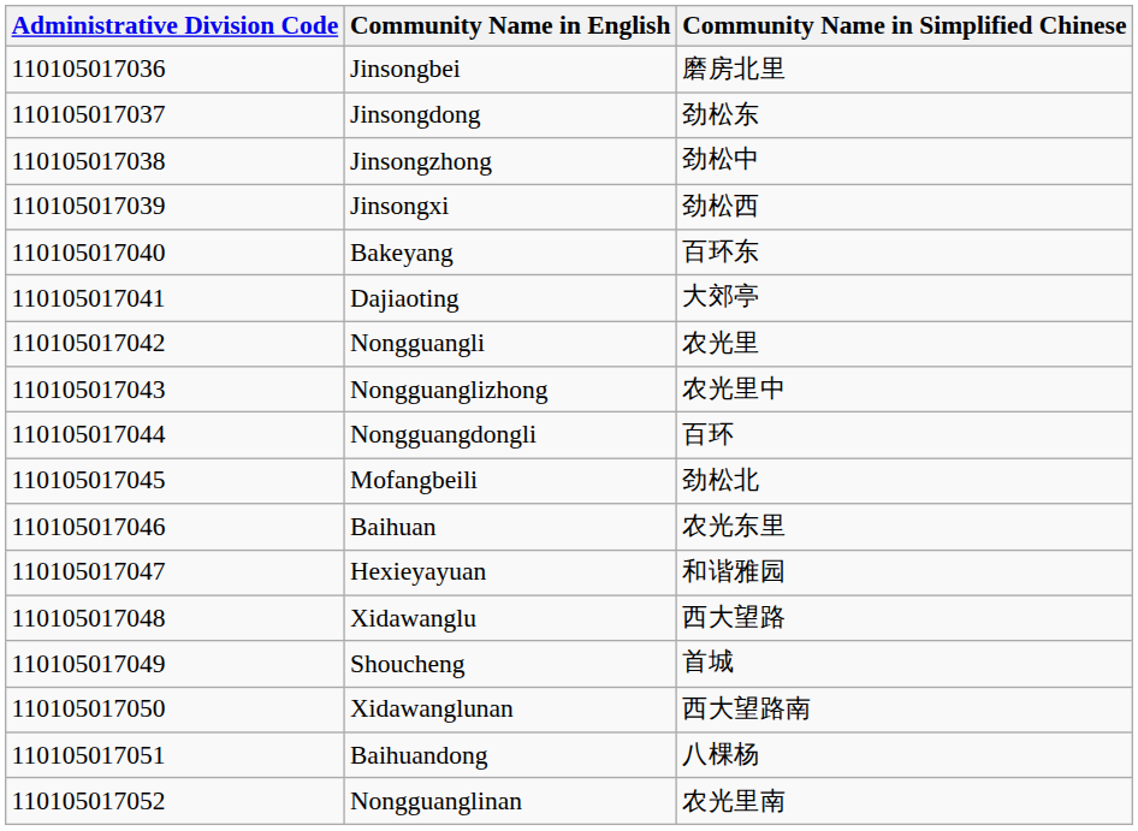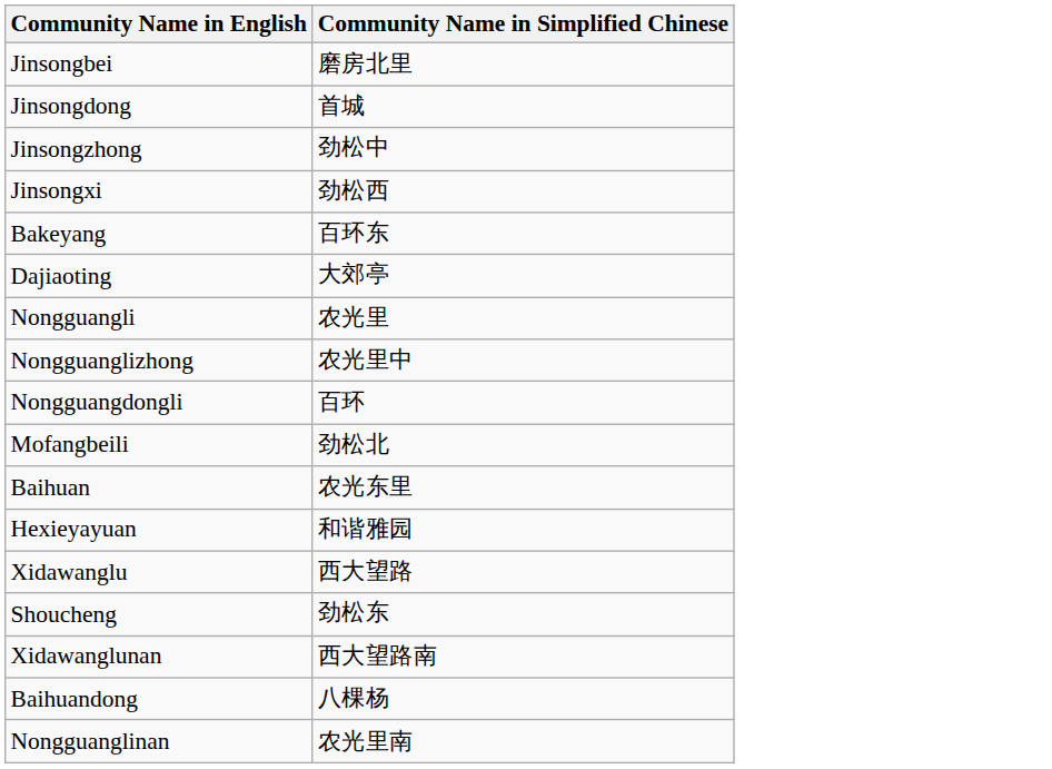- column: Administrative Division Code | 110105017036 | 110105017037 | 110105017038 | 110105017039 | 110105017040 | 110105017041 | 110105017042 | 110105017043 | 110105017044 | 110105017045 | 110105017046 | 110105017047 | 110105017048 | 110105017049 | 110105017050 | 110105017051 | 110105017052
Jinsongdong | Community Name in Simplified Chinese: 劲松东 -> 首城
Shoucheng | Community Name in Simplified Chinese: 首城 -> 劲松东
